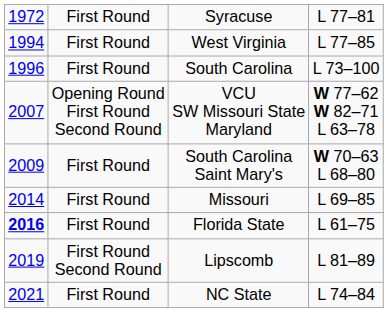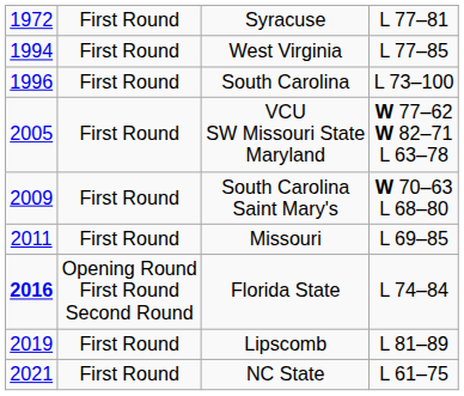VCU SW Missouri State Maryland | column 1: 2007 -> 2005
VCU SW Missouri State Maryland | column 2: Opening Round First Round Second Round -> First Round
Missouri | column 1: 2014 -> 2011
Florida State | column 2: First Round -> Opening Round First Round Second Round
Florida State | column 4: L 61–75 -> L 74–84
Lipscomb | column 2: First Round Second Round -> First Round
NC State | column 4: L 74–84 -> L 61–75
